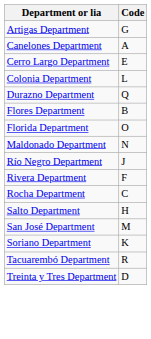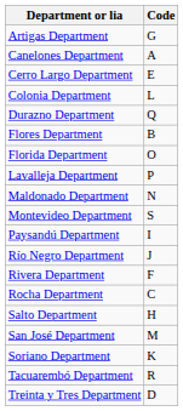+ row: Lavalleja Department | P
+ row: Montevideo Department | S
+ row: Paysandú Department | I
